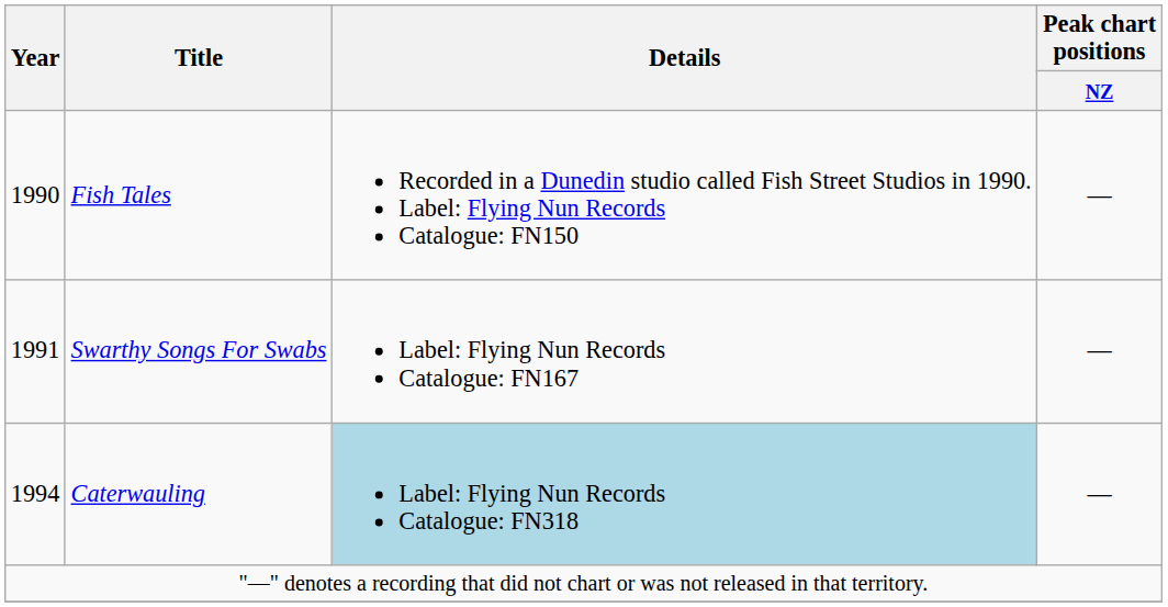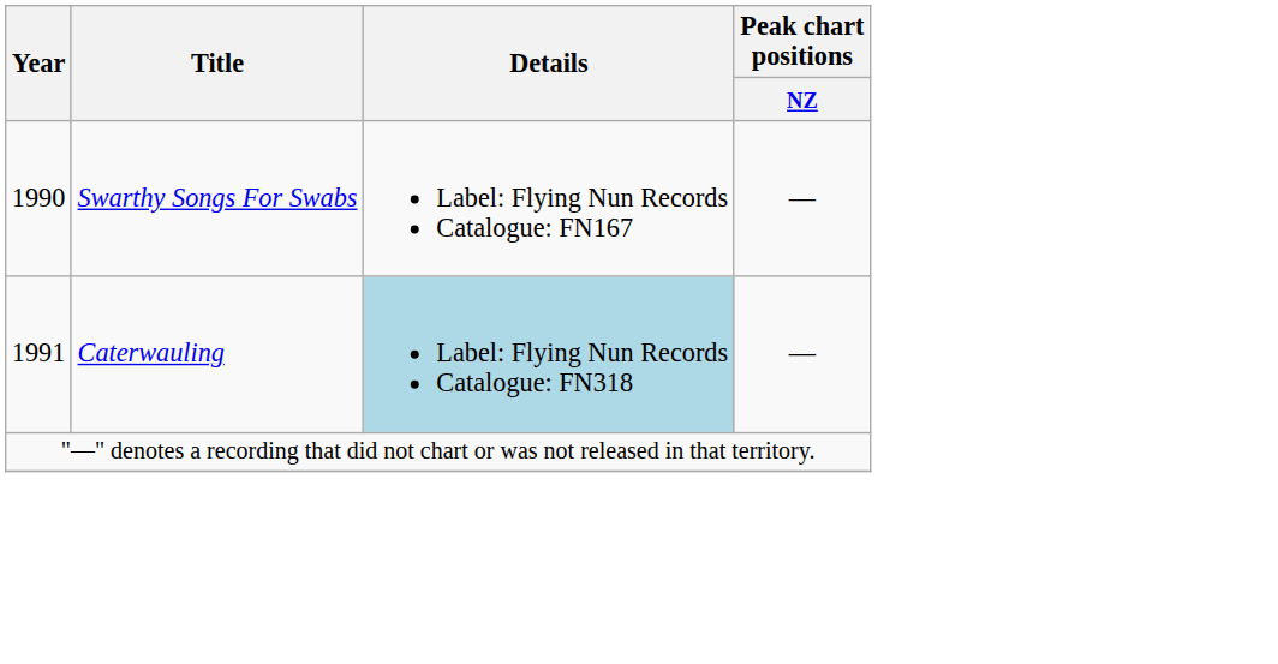- row: 1990 | Fish Tales | Recorded in a Dunedin studio called Fish Street Studios in 1990. Label: Flying Nun Records Catalogue: FN150 | —
Swarthy Songs For Swabs | Year: 1991 -> 1990
Caterwauling | Year: 1994 -> 1991
